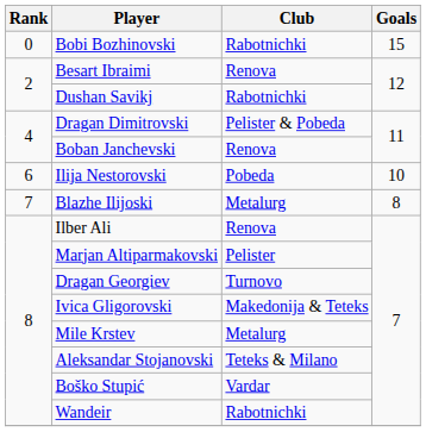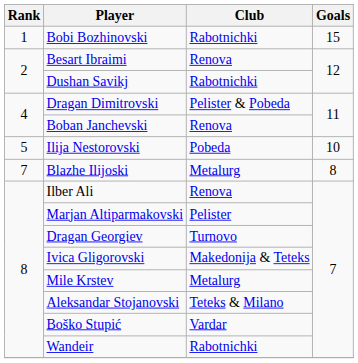Bobi Bozhinovski | Rank: 0 -> 1
Ilija Nestorovski | Rank: 6 -> 5
